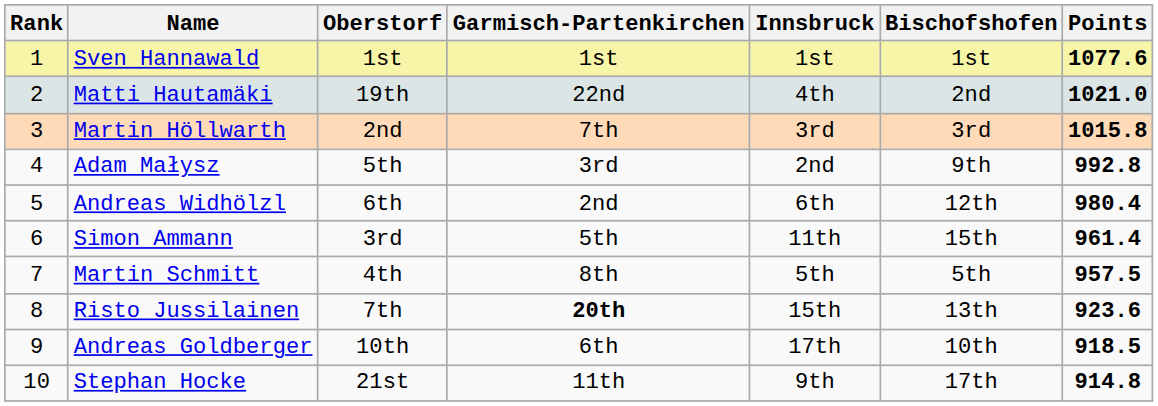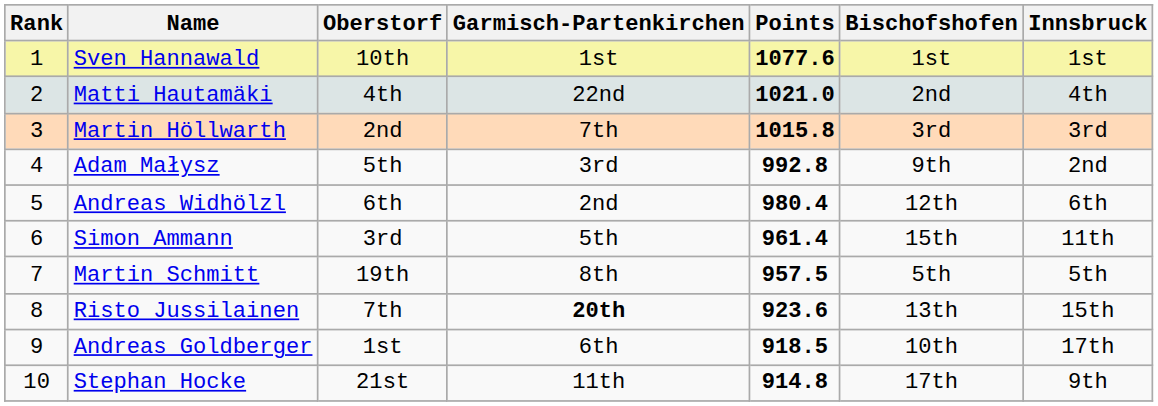columns swapped: Innsbruck <-> Points
Sven Hannawald | Oberstorf: 1st -> 10th
Matti Hautamäki | Oberstorf: 19th -> 4th
Martin Schmitt | Oberstorf: 4th -> 19th
Andreas Goldberger | Oberstorf: 10th -> 1st
